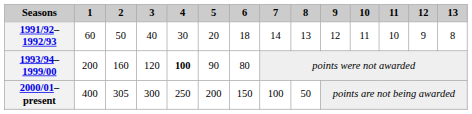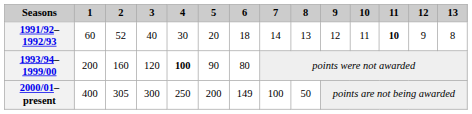1991/92–1992/93 | 2: 50 -> 52
1991/92–1992/93 | 11: normal -> bold
2000/01–present | 6: 150 -> 149
